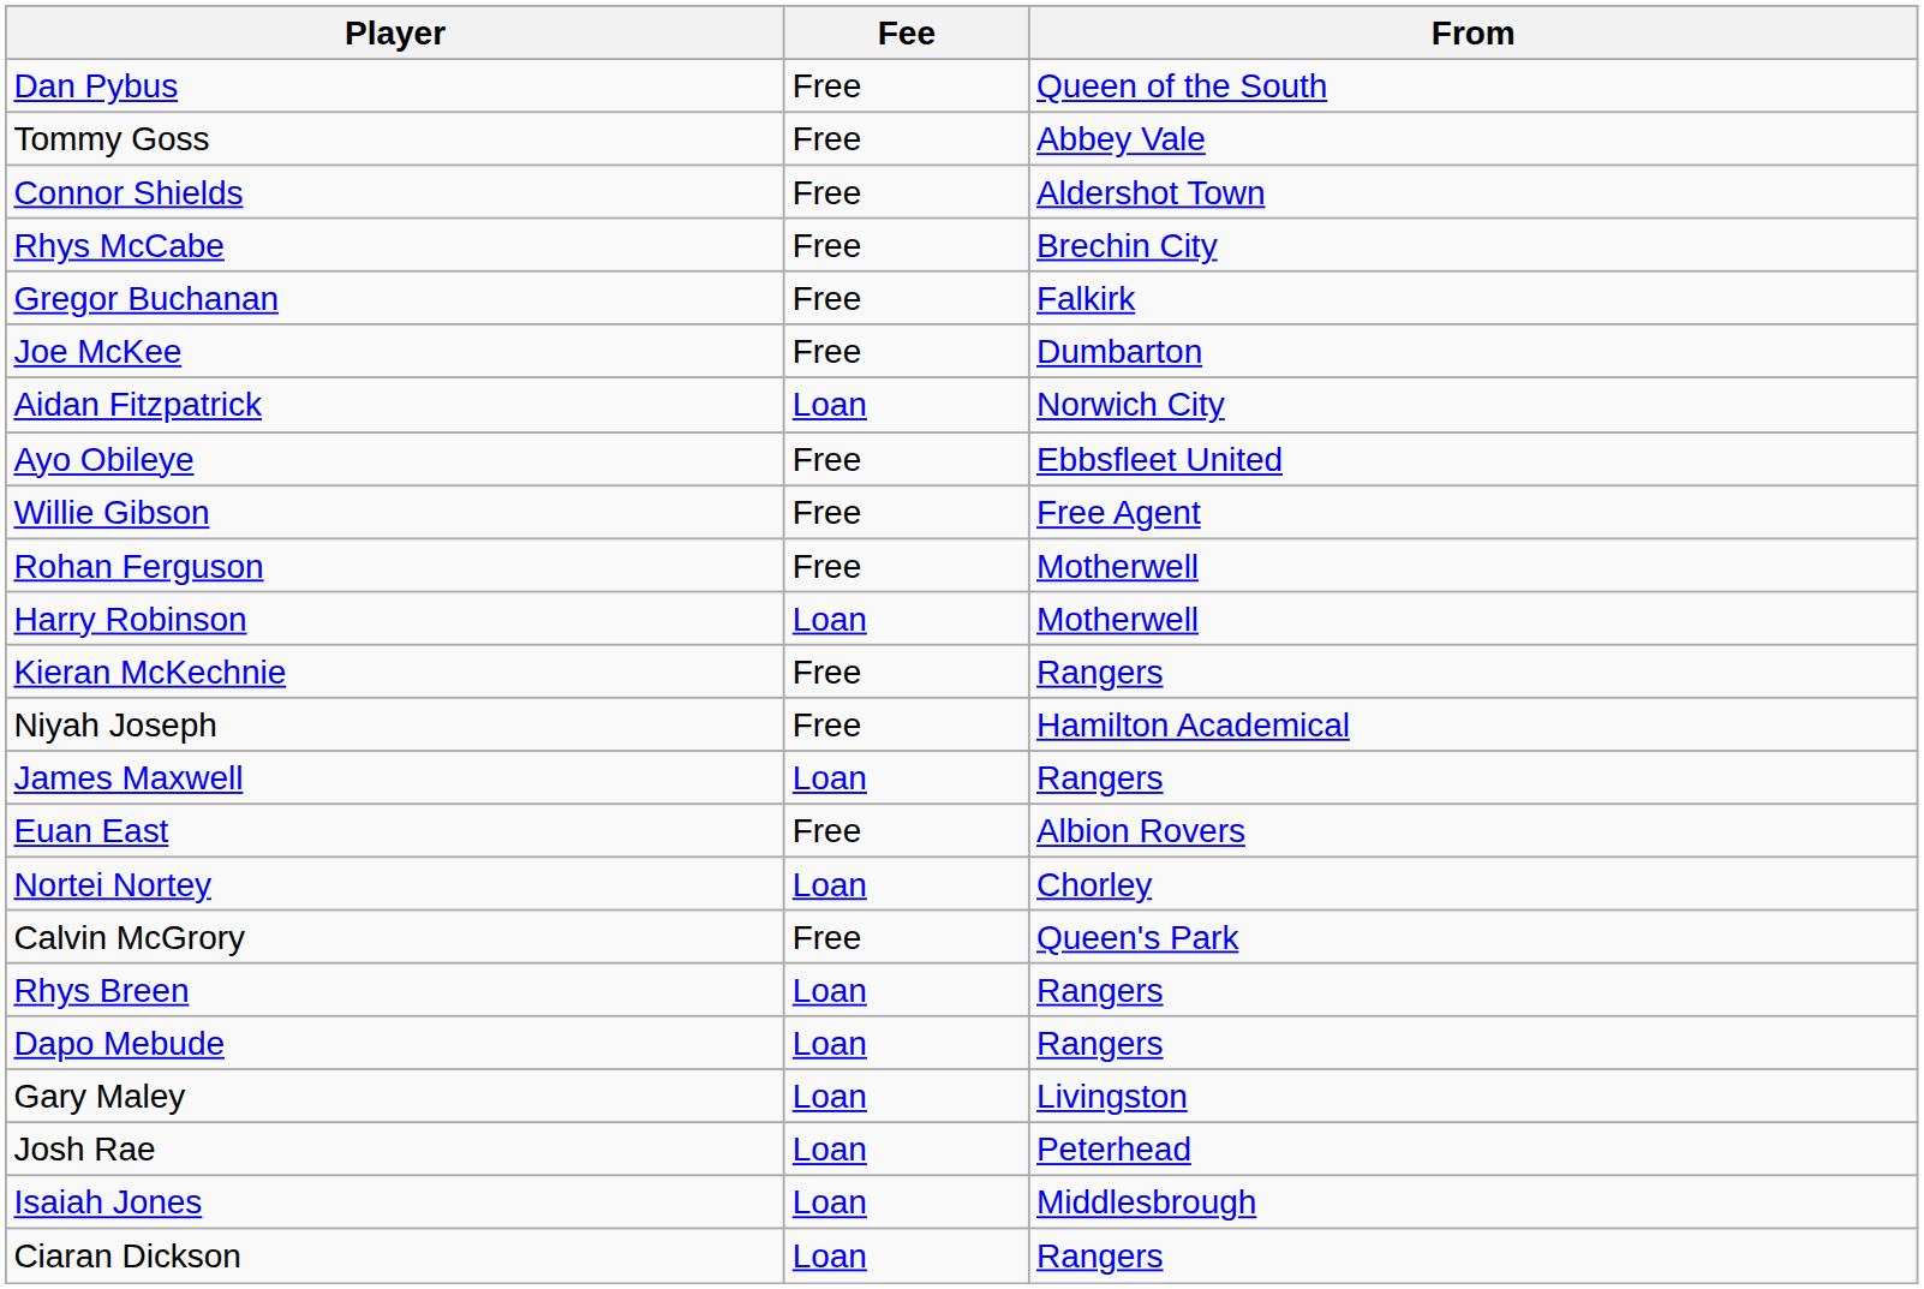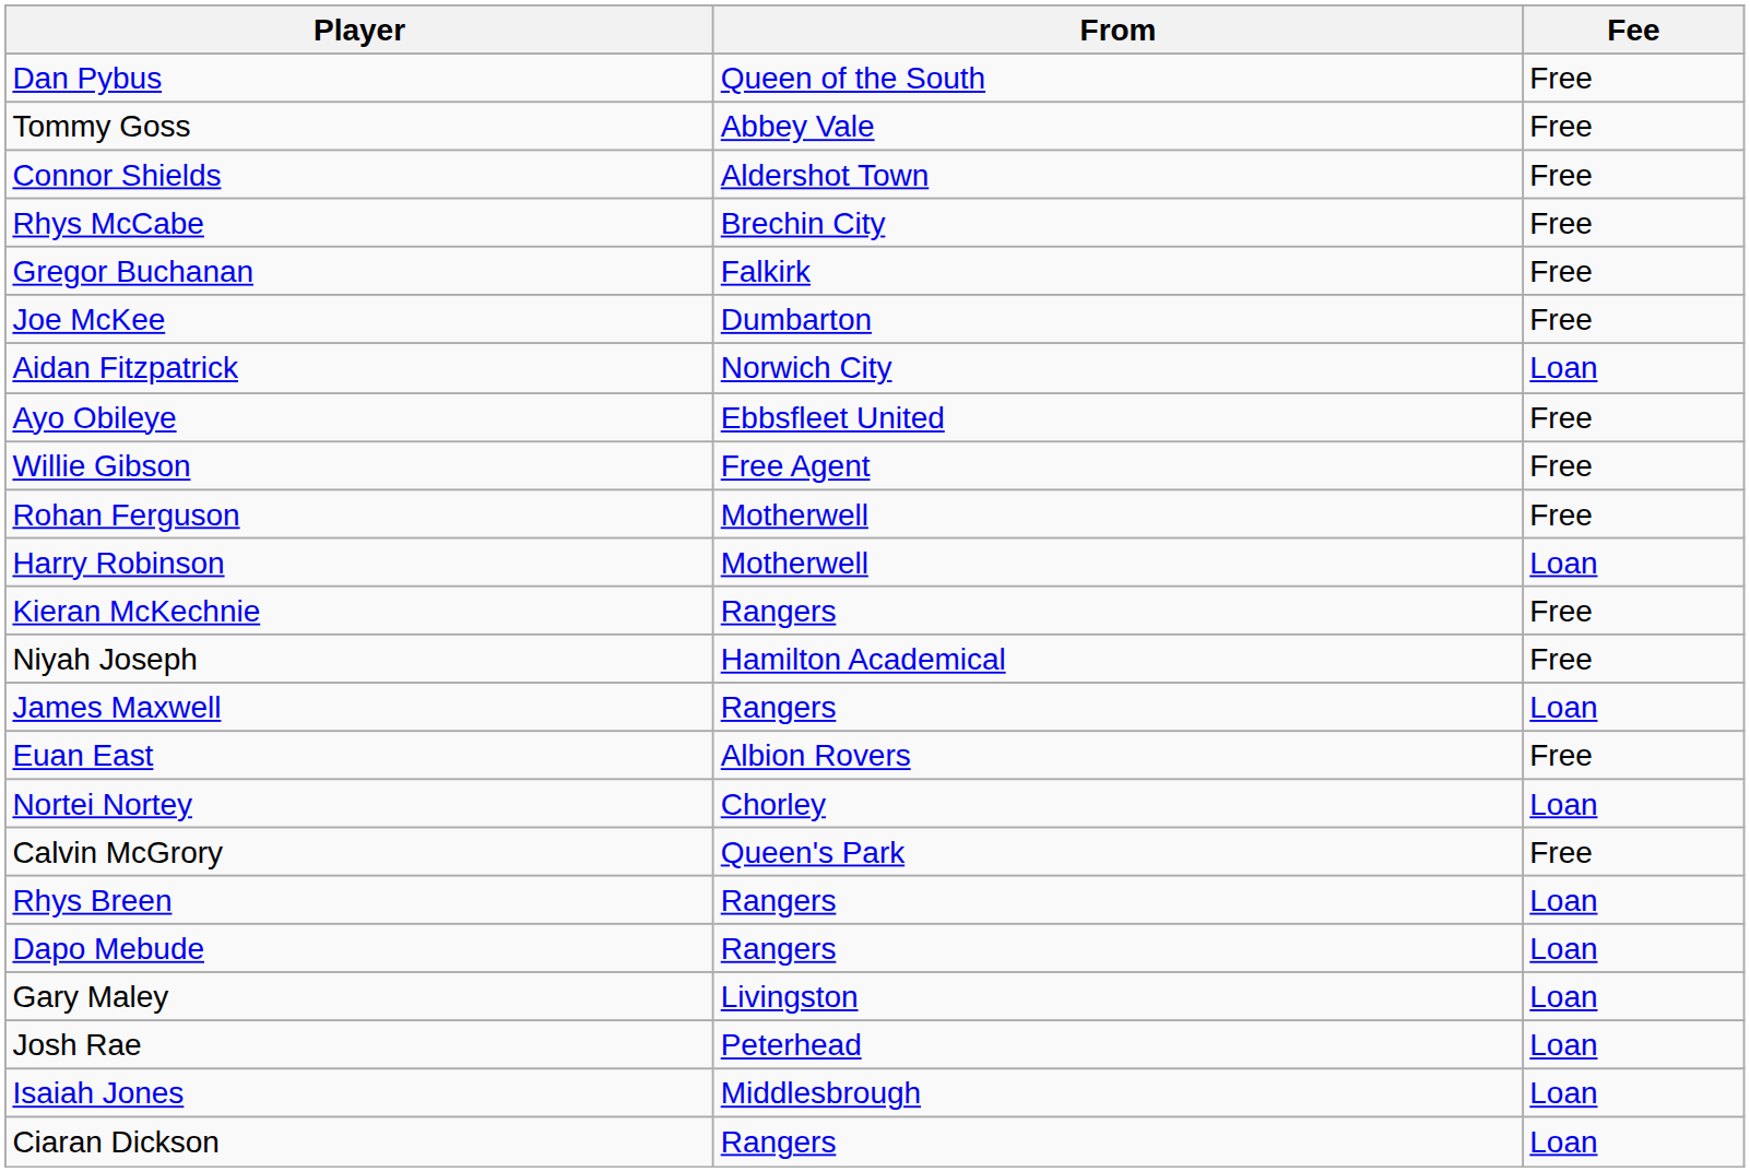columns swapped: From <-> Fee
